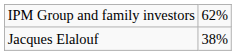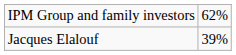Jacques Elalouf | column 2: 38% -> 39%
